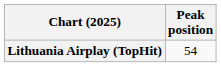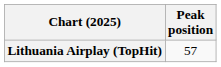Lithuania Airplay (TopHit) | Peak position: 54 -> 57
